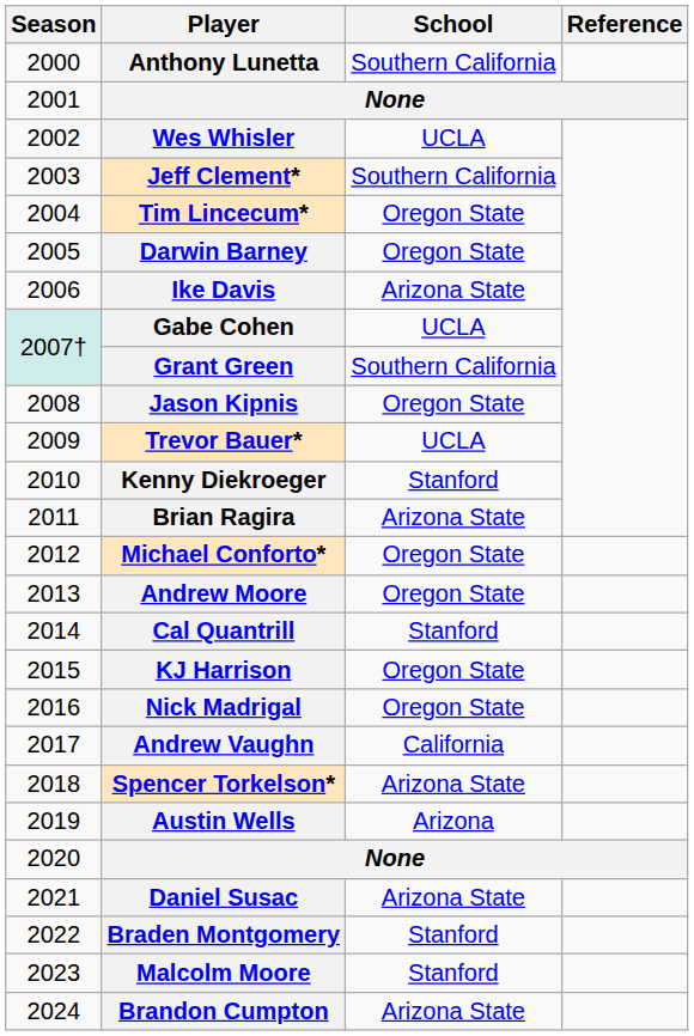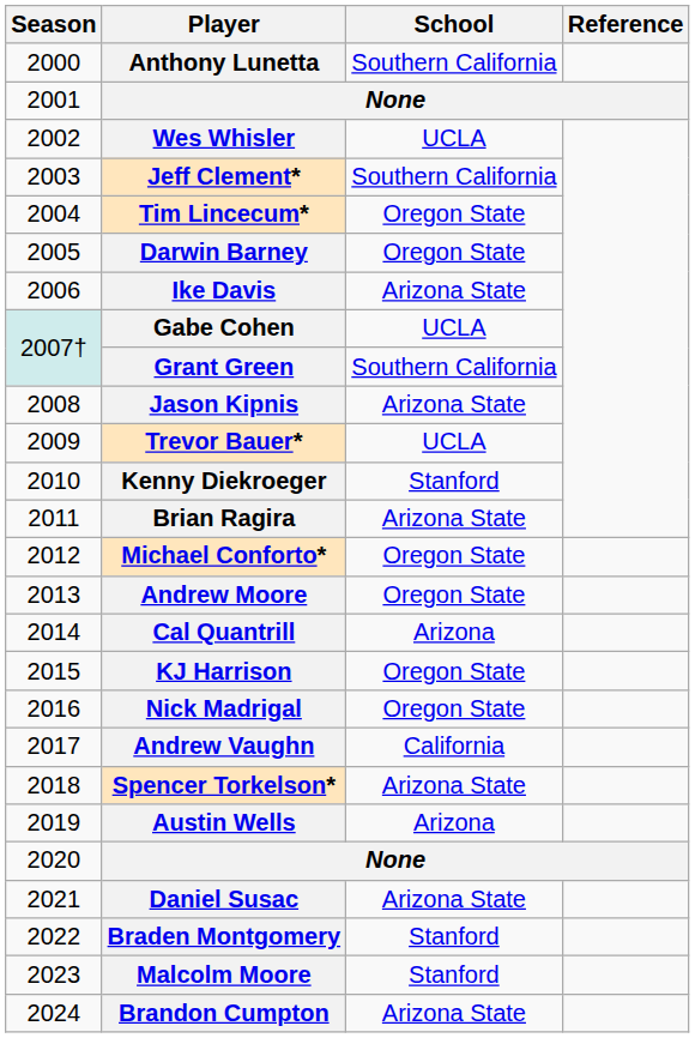Jason Kipnis | School: Oregon State -> Arizona State
Cal Quantrill | School: Stanford -> Arizona
